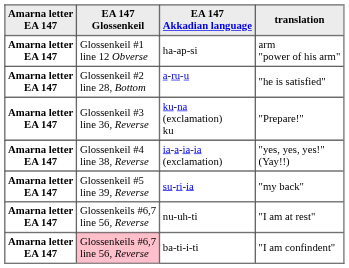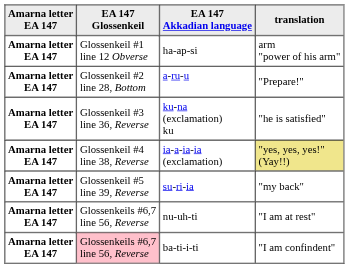a-ru-u | translation: "he is satisfied" -> "Prepare!"
ku-na (exclamation) ku | translation: "Prepare!" -> "he is satisfied"
ia-a-ia-ia (exclamation) | translation: no background -> khaki background
